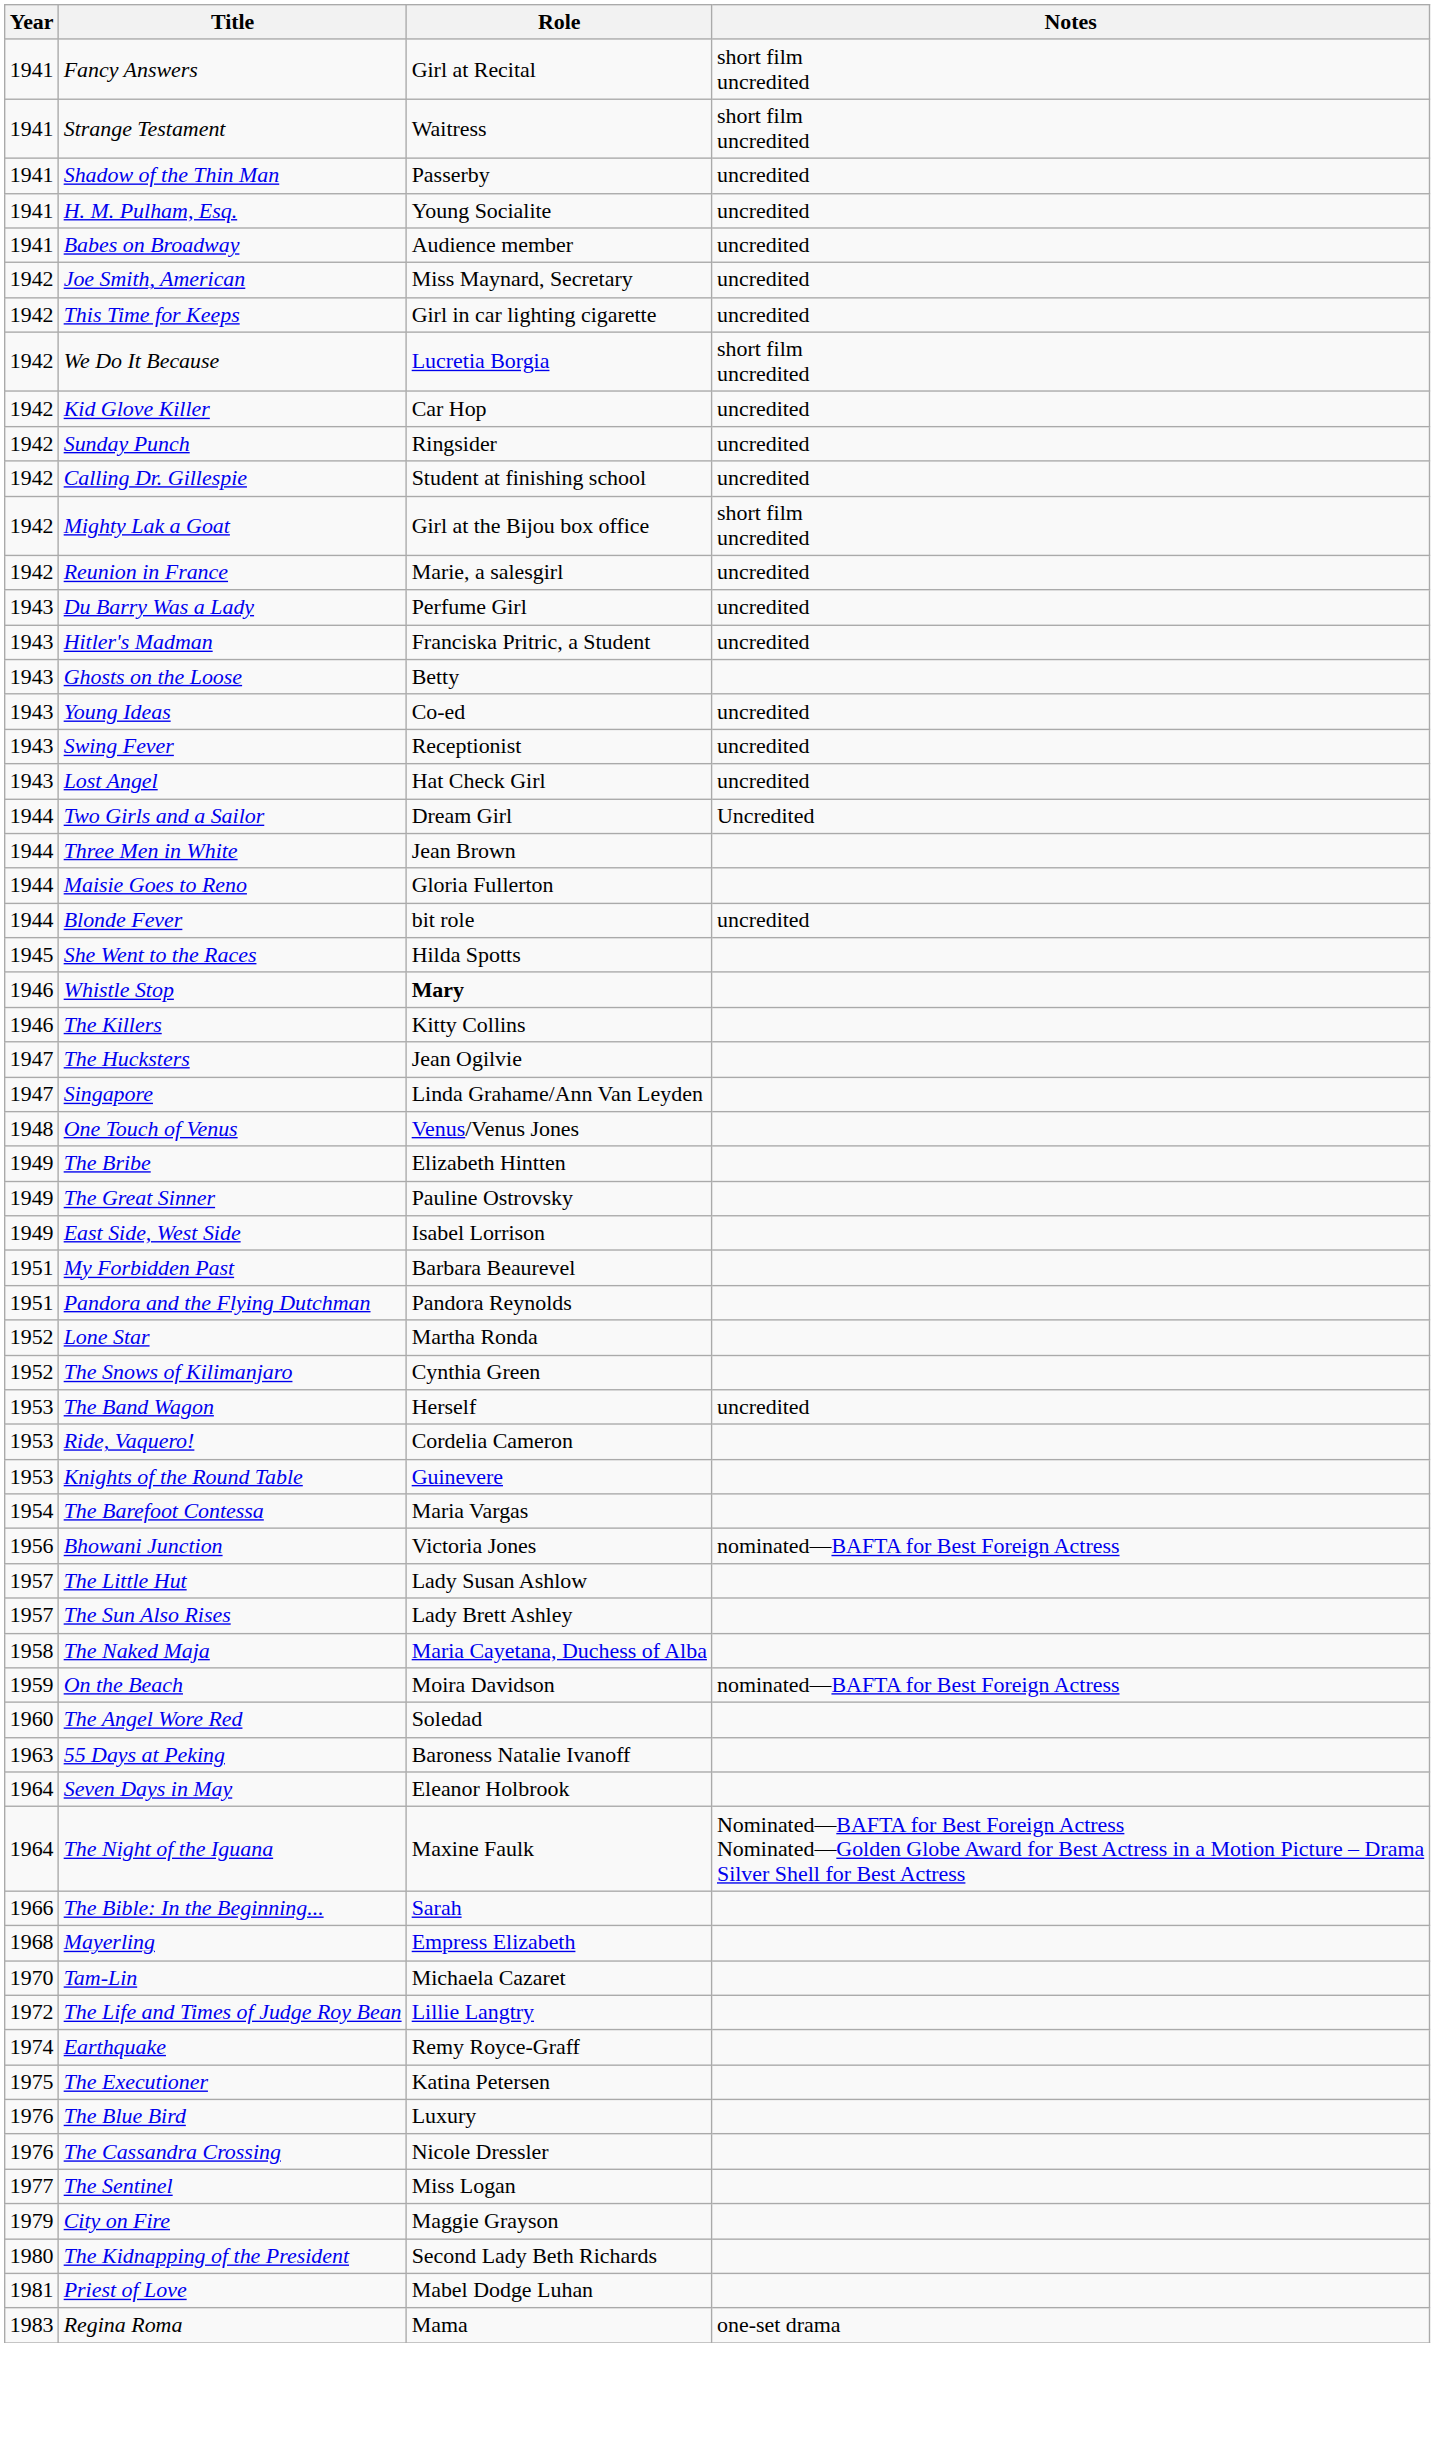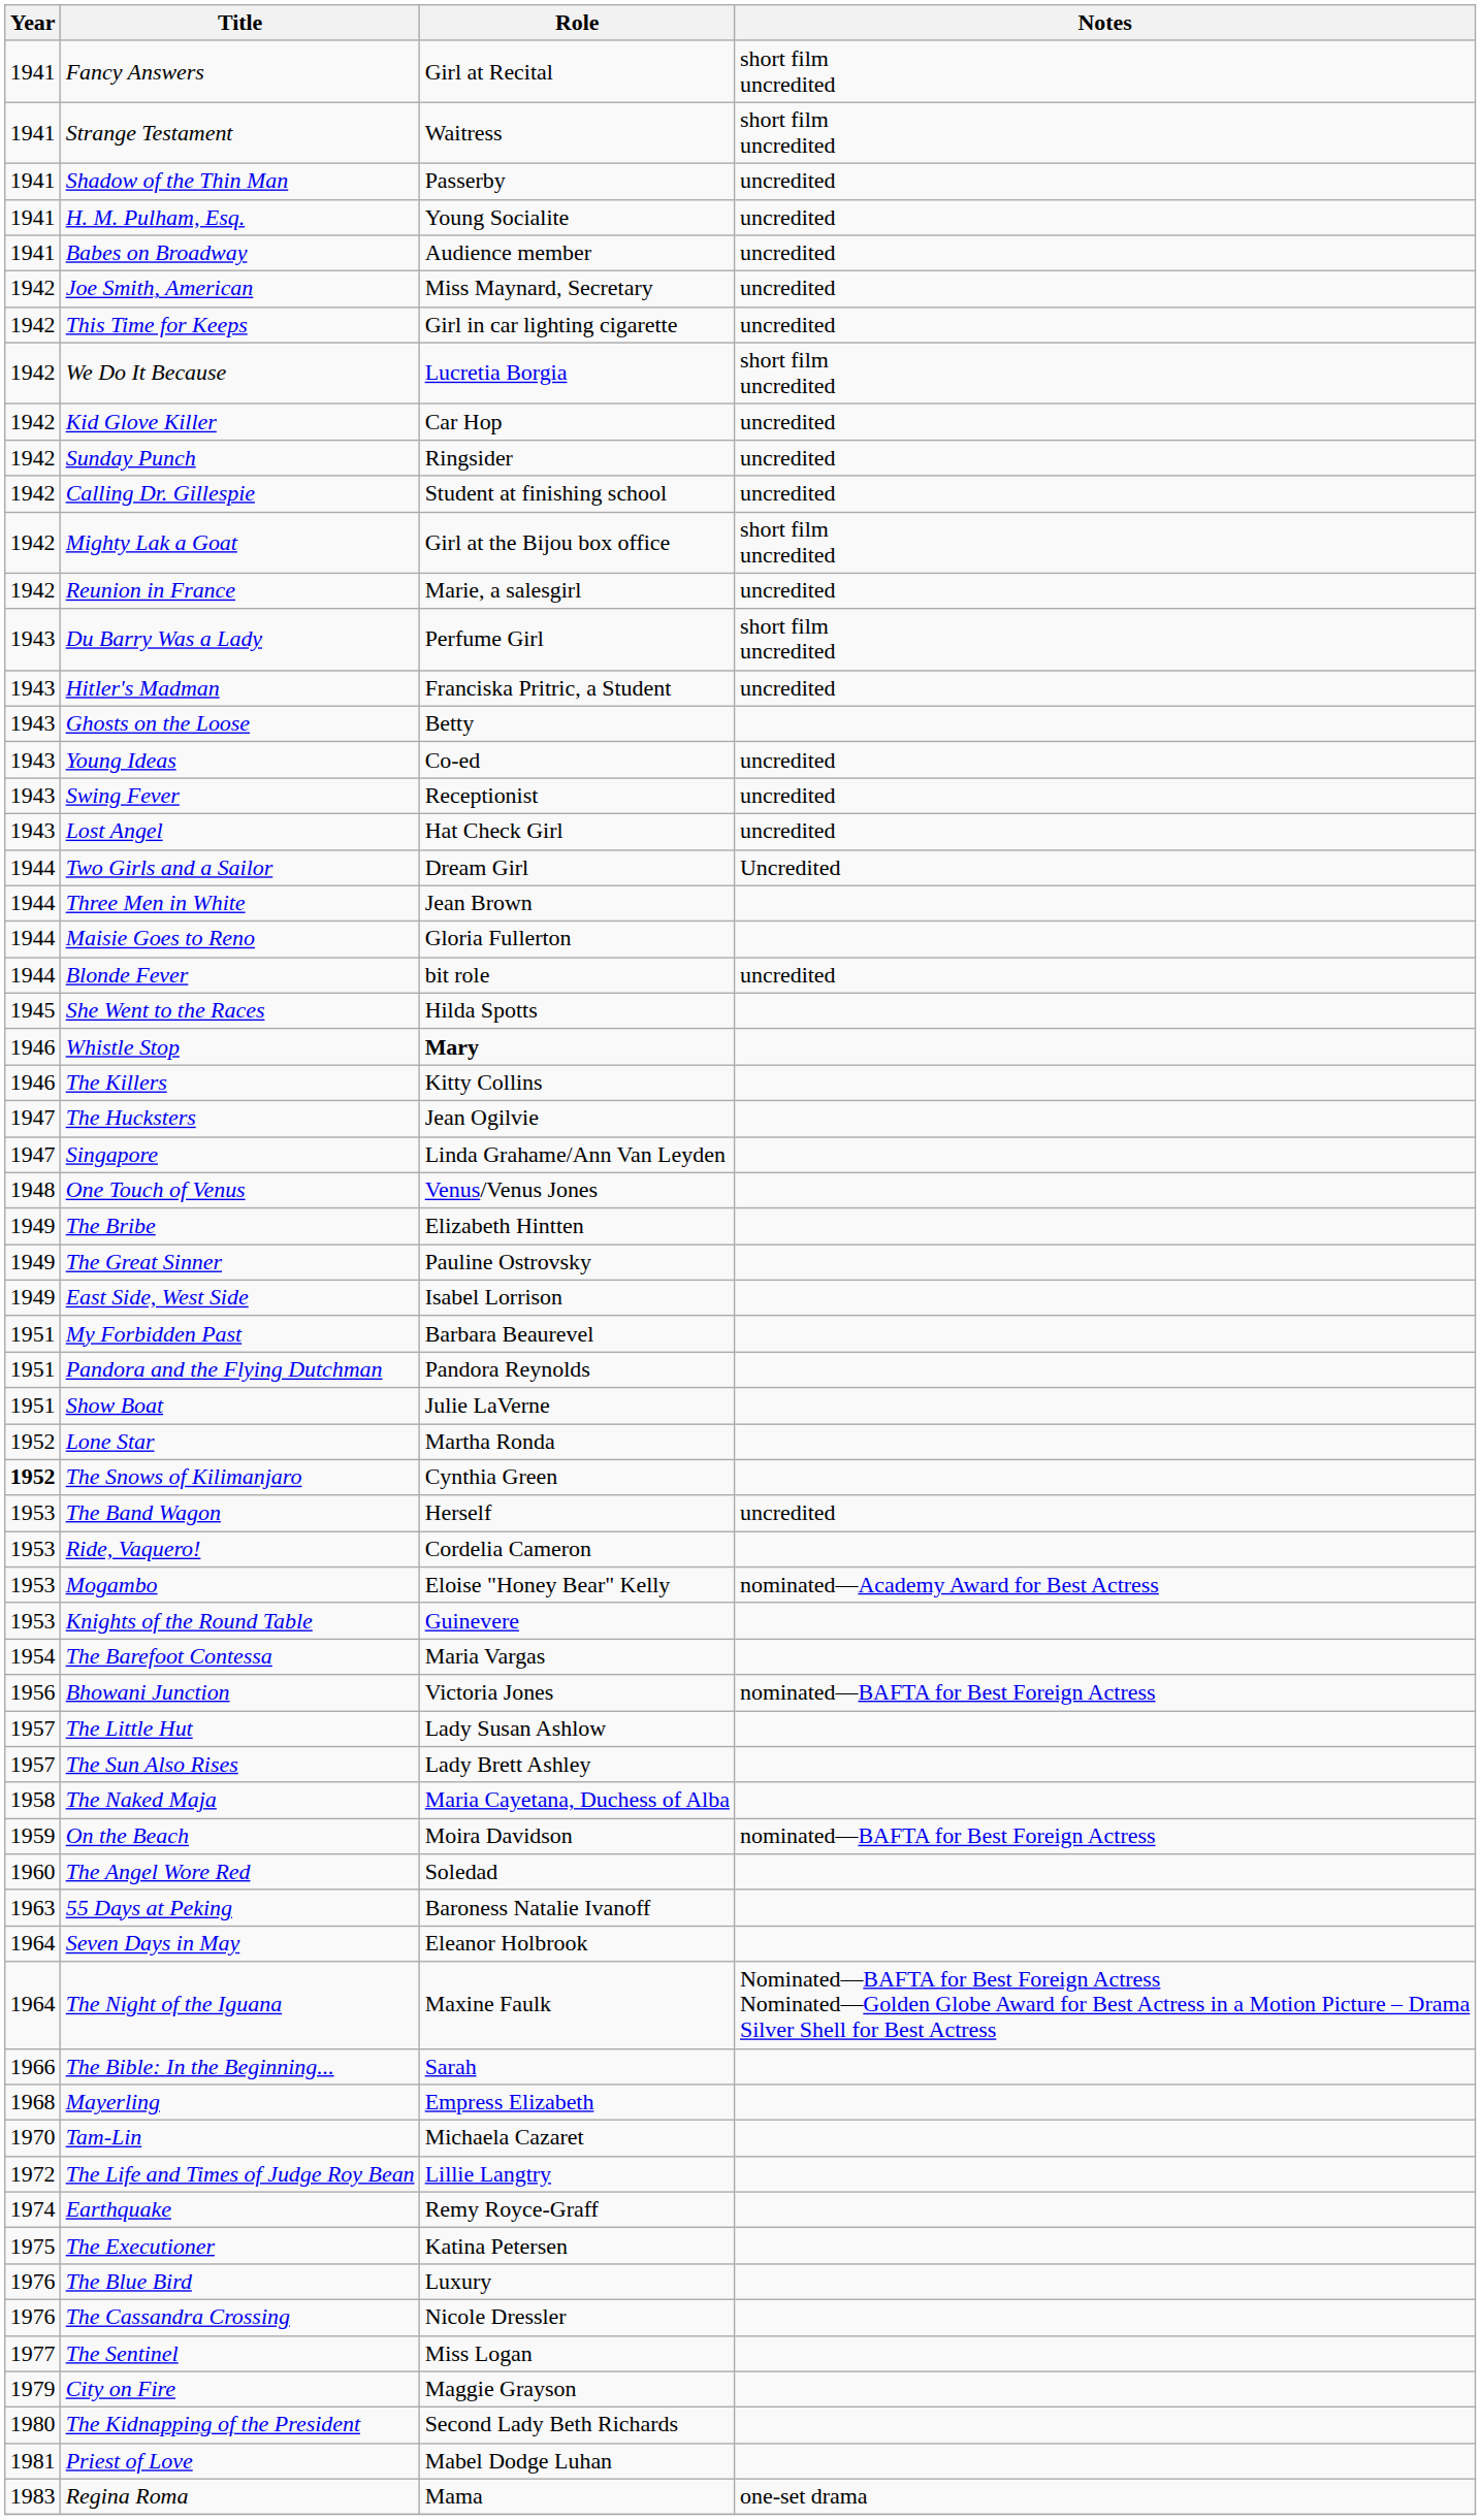Du Barry Was a Lady | Notes: uncredited -> short film uncredited
+ row: 1951 | Show Boat | Julie LaVerne
The Snows of Kilimanjaro | Year: normal -> bold
+ row: 1953 | Mogambo | Eloise "Honey Bear" Kelly | nominated—Academy Award for Best Actress
